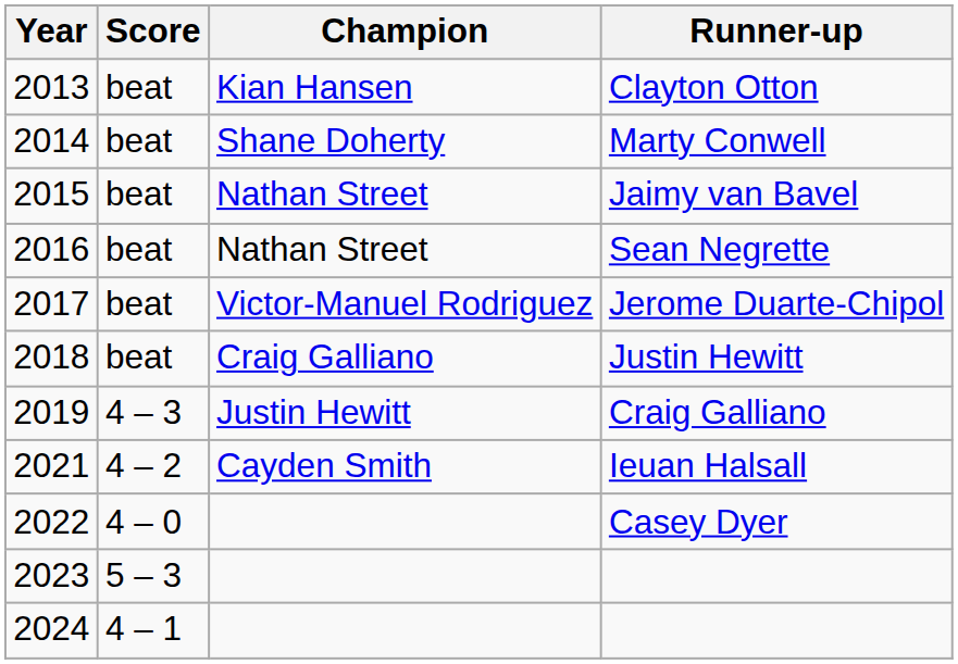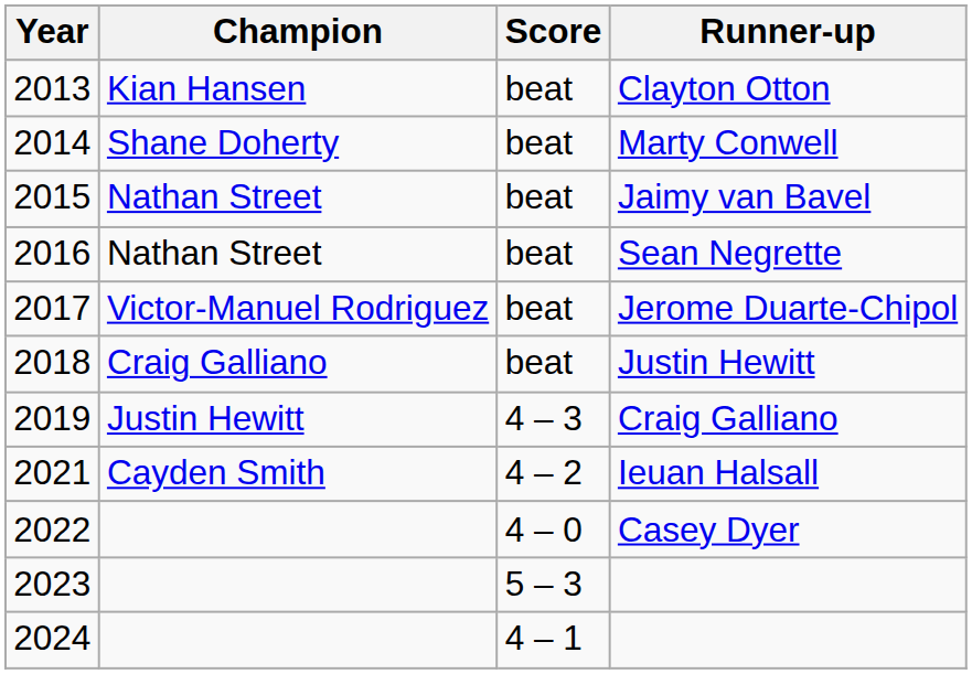columns swapped: Champion <-> Score
